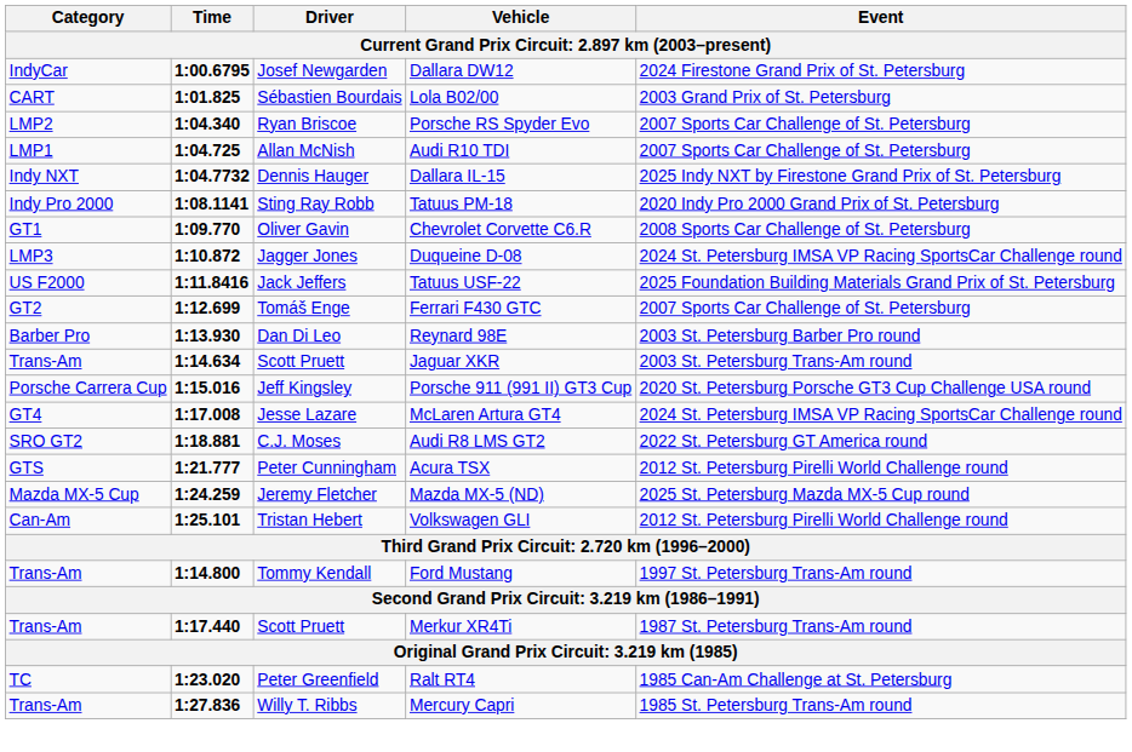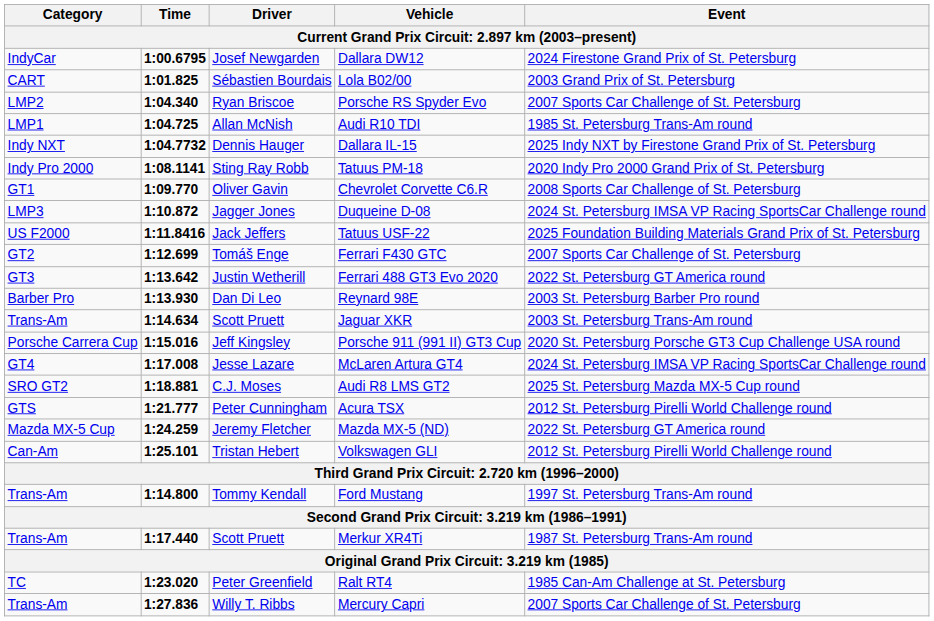Audi R10 TDI | Event: 2007 Sports Car Challenge of St. Petersburg -> 1985 St. Petersburg Trans-Am round
+ row: GT3 | 1:13.642 | Justin Wetherill | Ferrari 488 GT3 Evo 2020 | 2022 St. Petersburg GT America round
Audi R8 LMS GT2 | Event: 2022 St. Petersburg GT America round -> 2025 St. Petersburg Mazda MX-5 Cup round
Mazda MX-5 (ND) | Event: 2025 St. Petersburg Mazda MX-5 Cup round -> 2022 St. Petersburg GT America round
Mercury Capri | Event: 1985 St. Petersburg Trans-Am round -> 2007 Sports Car Challenge of St. Petersburg
